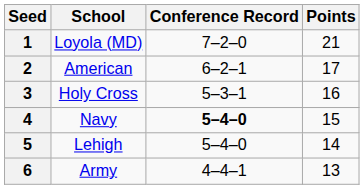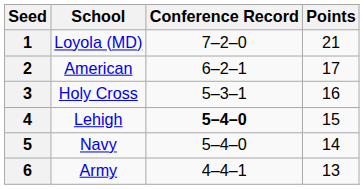4 | School: Navy -> Lehigh
5 | School: Lehigh -> Navy
